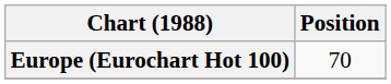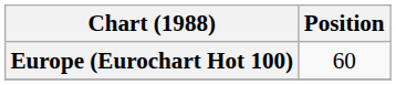Europe (Eurochart Hot 100) | Position: 70 -> 60
